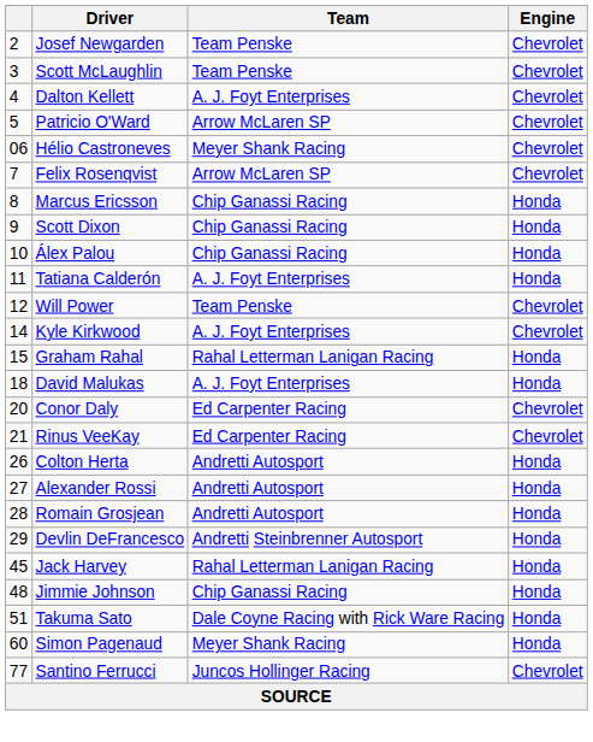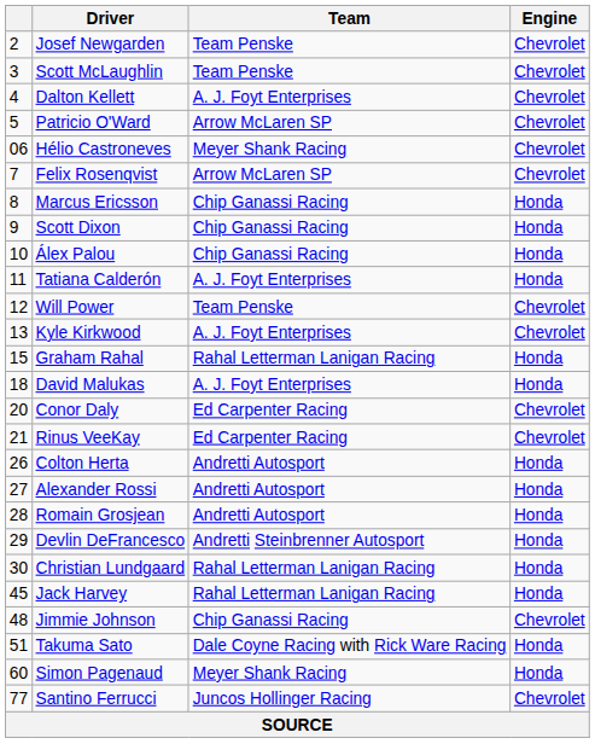Kyle Kirkwood | column 1: 14 -> 13
+ row: 30 | Christian Lundgaard | Rahal Letterman Lanigan Racing | Honda
Jimmie Johnson | Engine: Honda -> Chevrolet
